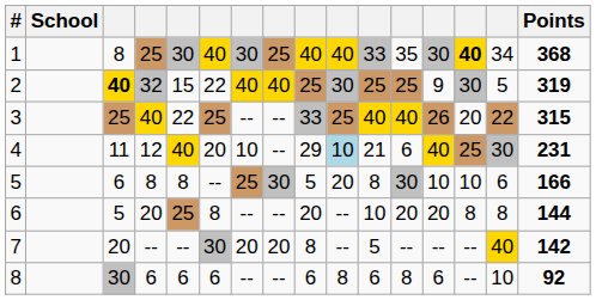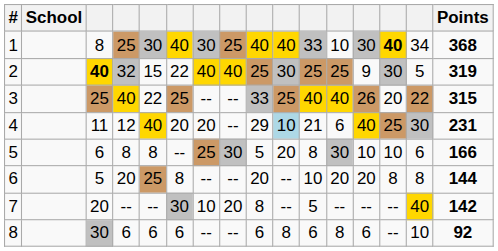1 | column 12: 35 -> 10
4 | column 7: 10 -> 20
7 | column 7: 20 -> 10
